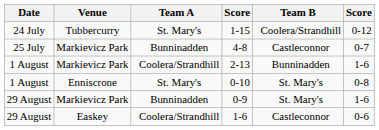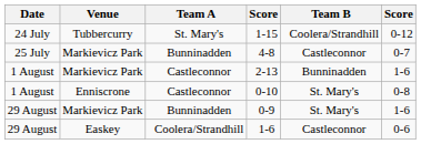2-13 | Team A: Coolera/Strandhill -> Castleconnor
0-10 | Team A: St. Mary's -> Castleconnor
